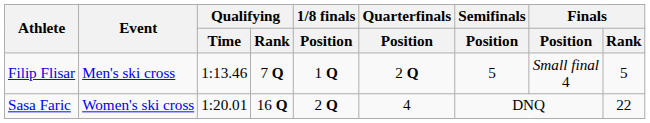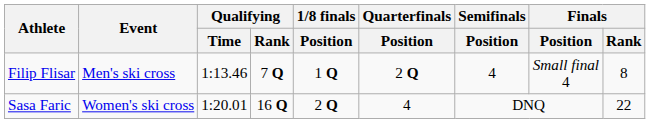Filip Flisar | Semifinals / Position: 5 -> 4
Filip Flisar | Finals / Rank: 5 -> 8
